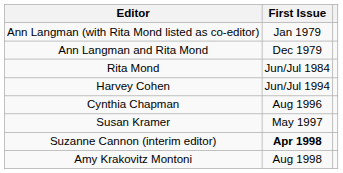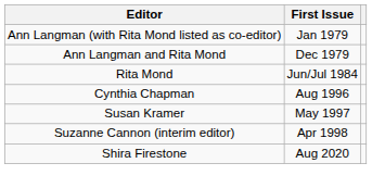- row: Harvey Cohen | Jun/Jul 1994
Suzanne Cannon (interim editor) | First Issue: bold -> normal
- row: Amy Krakovitz Montoni | Aug 1998
+ row: Shira Firestone | Aug 2020
